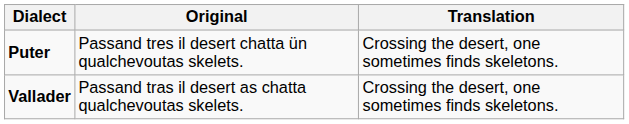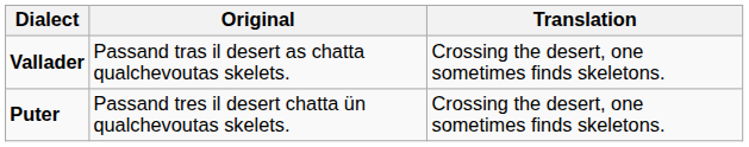rows swapped: Vallader <-> Puter
